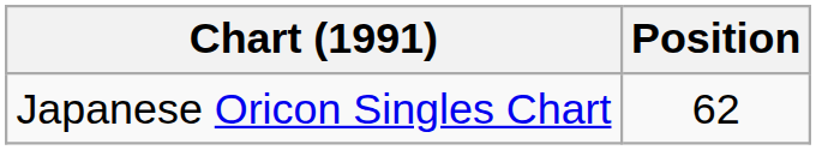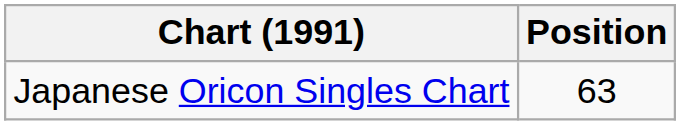Japanese Oricon Singles Chart | Position: 62 -> 63
